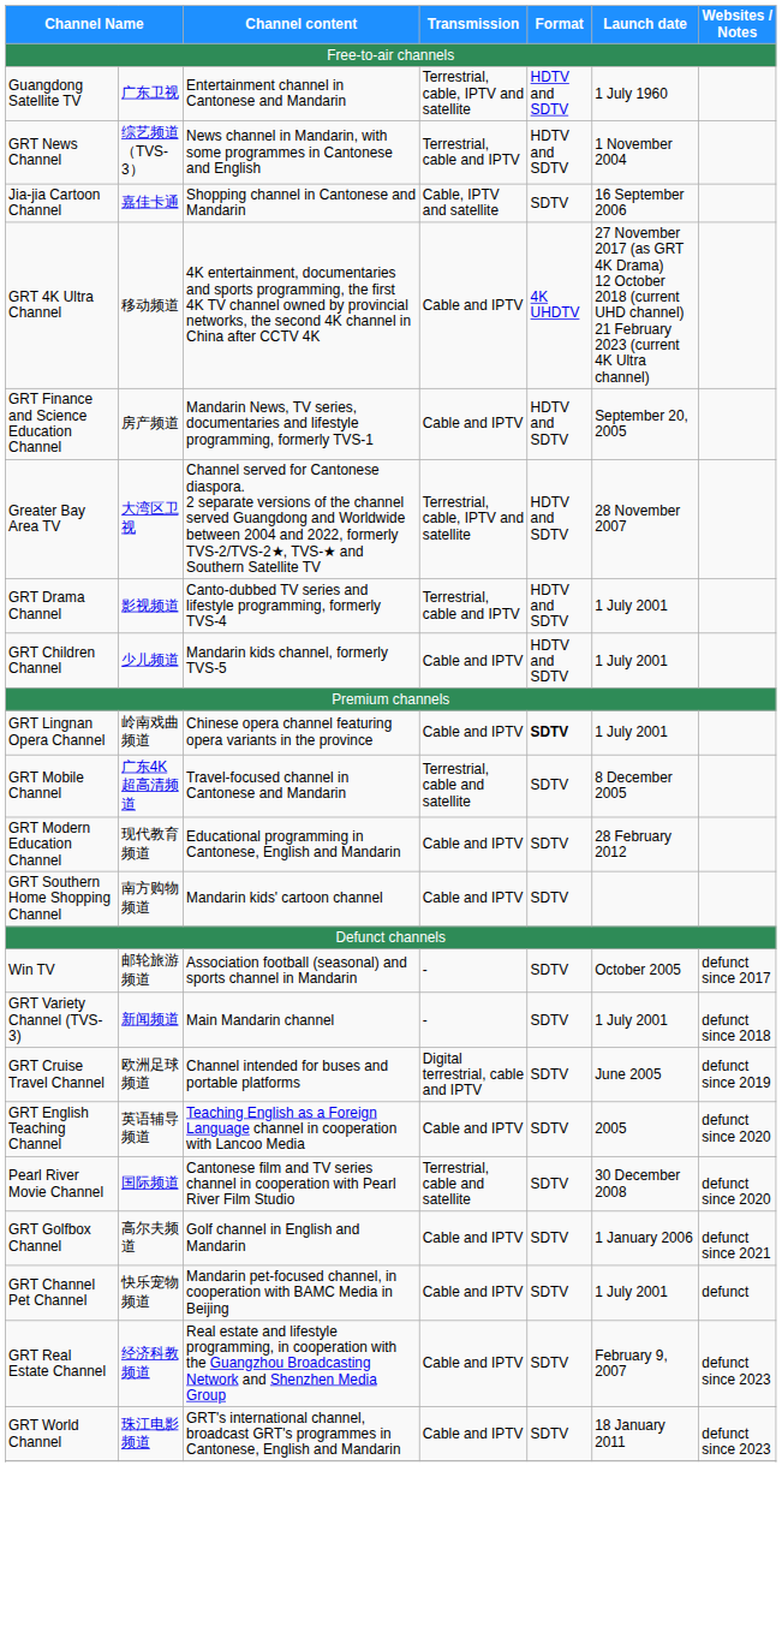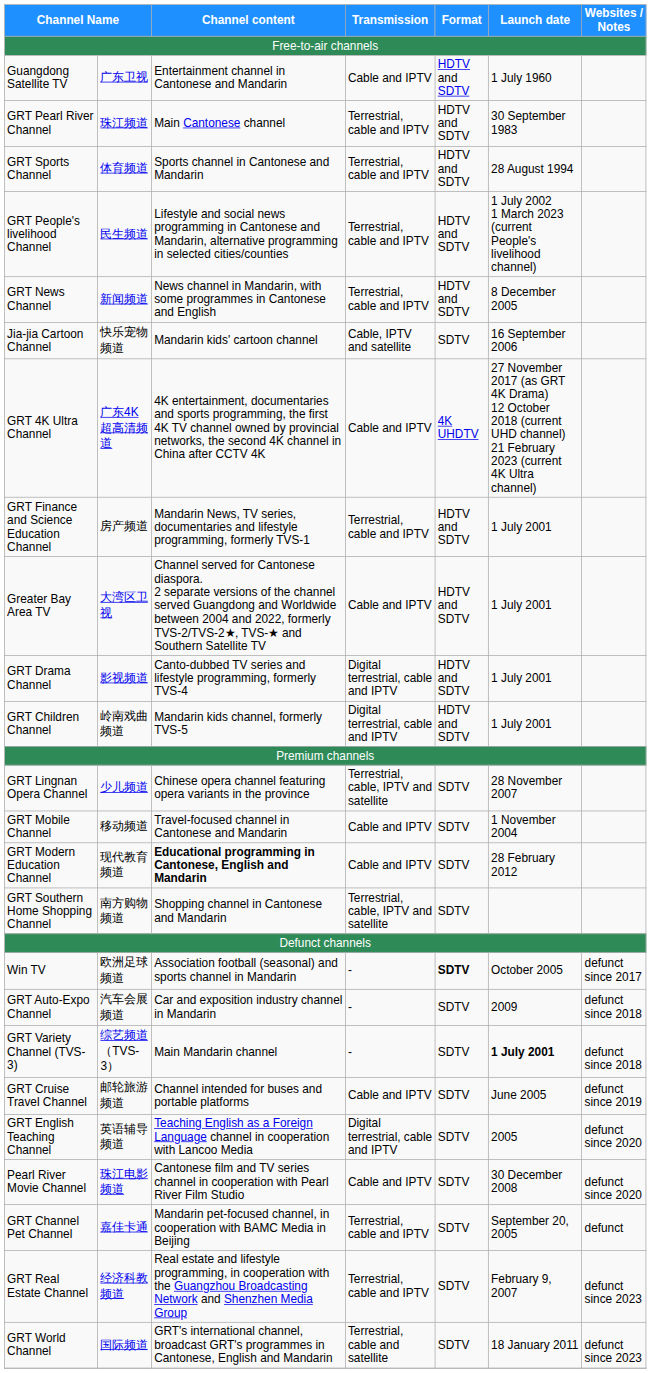Guangdong Satellite TV | Transmission: Terrestrial, cable, IPTV and satellite -> Cable and IPTV
+ row: GRT Pearl River Channel | 珠江频道 | Main Cantonese channel | Terrestrial, cable and IPTV | HDTV and SDTV | 30 September 1983
+ row: GRT Sports Channel | 体育频道 | Sports channel in Cantonese and Mandarin | Terrestrial, cable and IPTV | HDTV and SDTV | 28 August 1994
+ row: GRT People's livelihood Channel | 民生频道 | Lifestyle and social news programming in Cantonese and Mandarin, alternative programming in selected cities/counties | Terrestrial, cable and IPTV | HDTV and SDTV | 1 July 2002 1 March 2023 (current People's livelihood channel)
GRT News Channel | column 2: 综艺频道（TVS-3） -> 新闻频道
GRT News Channel | Launch date: 1 November 2004 -> 8 December 2005
Jia-jia Cartoon Channel | column 2: 嘉佳卡通 -> 快乐宠物频道
Jia-jia Cartoon Channel | Channel content: Shopping channel in Cantonese and Mandarin -> Mandarin kids' cartoon channel
GRT 4K Ultra Channel | column 2: 移动频道 -> 广东4K超高清频道
GRT Finance and Science Education Channel | Transmission: Cable and IPTV -> Terrestrial, cable and IPTV
GRT Finance and Science Education Channel | Launch date: September 20, 2005 -> 1 July 2001
Greater Bay Area TV | Transmission: Terrestrial, cable, IPTV and satellite -> Cable and IPTV
Greater Bay Area TV | Launch date: 28 November 2007 -> 1 July 2001
GRT Drama Channel | Transmission: Terrestrial, cable and IPTV -> Digital terrestrial, cable and IPTV
GRT Children Channel | column 2: 少儿频道 -> 岭南戏曲频道
GRT Children Channel | Transmission: Cable and IPTV -> Digital terrestrial, cable and IPTV
GRT Lingnan Opera Channel | column 2: 岭南戏曲频道 -> 少儿频道
GRT Lingnan Opera Channel | Transmission: Cable and IPTV -> Terrestrial, cable, IPTV and satellite
GRT Lingnan Opera Channel | Format: bold -> normal
GRT Lingnan Opera Channel | Launch date: 1 July 2001 -> 28 November 2007
GRT Mobile Channel | column 2: 广东4K超高清频道 -> 移动频道
GRT Mobile Channel | Transmission: Terrestrial, cable and satellite -> Cable and IPTV
GRT Mobile Channel | Launch date: 8 December 2005 -> 1 November 2004
GRT Modern Education Channel | Channel content: normal -> bold
GRT Southern Home Shopping Channel | Channel content: Mandarin kids' cartoon channel -> Shopping channel in Cantonese and Mandarin
GRT Southern Home Shopping Channel | Transmission: Cable and IPTV -> Terrestrial, cable, IPTV and satellite
Win TV | column 2: 邮轮旅游频道 -> 欧洲足球频道
Win TV | Format: normal -> bold
+ row: GRT Auto-Expo Channel | 汽车会展频道 | Car and exposition industry channel in Mandarin | - | SDTV | 2009 | defunct since 2018
GRT Variety Channel (TVS-3) | column 2: 新闻频道 -> 综艺频道（TVS-3）
GRT Variety Channel (TVS-3) | Launch date: normal -> bold
GRT Cruise Travel Channel | column 2: 欧洲足球频道 -> 邮轮旅游频道
GRT Cruise Travel Channel | Transmission: Digital terrestrial, cable and IPTV -> Cable and IPTV
GRT English Teaching Channel | Transmission: Cable and IPTV -> Digital terrestrial, cable and IPTV
Pearl River Movie Channel | column 2: 国际频道 -> 珠江电影频道
Pearl River Movie Channel | Transmission: Terrestrial, cable and satellite -> Cable and IPTV
- row: GRT Golfbox Channel | 高尔夫频道 | Golf channel in English and Mandarin | Cable and IPTV | SDTV | 1 January 2006 | defunct since 2021
GRT Channel Pet Channel | column 2: 快乐宠物频道 -> 嘉佳卡通
GRT Channel Pet Channel | Transmission: Cable and IPTV -> Terrestrial, cable and IPTV
GRT Channel Pet Channel | Launch date: 1 July 2001 -> September 20, 2005
GRT Real Estate Channel | Transmission: Cable and IPTV -> Terrestrial, cable and IPTV
GRT World Channel | column 2: 珠江电影频道 -> 国际频道
GRT World Channel | Transmission: Cable and IPTV -> Terrestrial, cable and satellite
